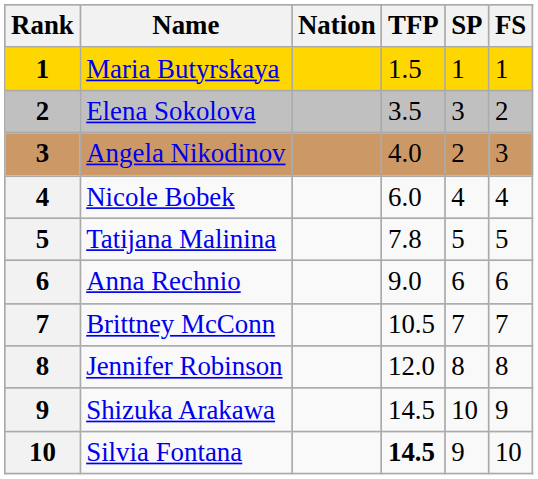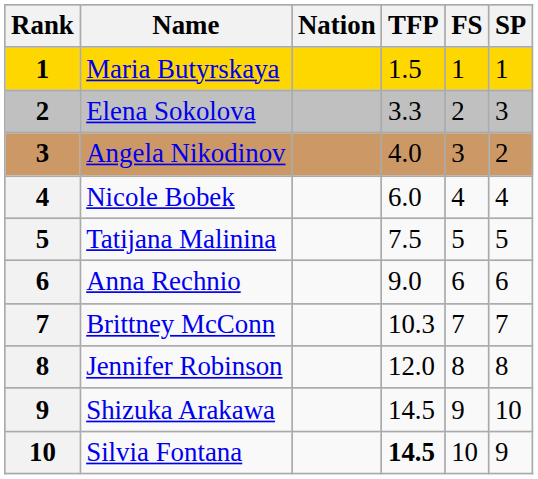columns swapped: SP <-> FS
Elena Sokolova | TFP: 3.5 -> 3.3
Tatijana Malinina | TFP: 7.8 -> 7.5
Brittney McConn | TFP: 10.5 -> 10.3
